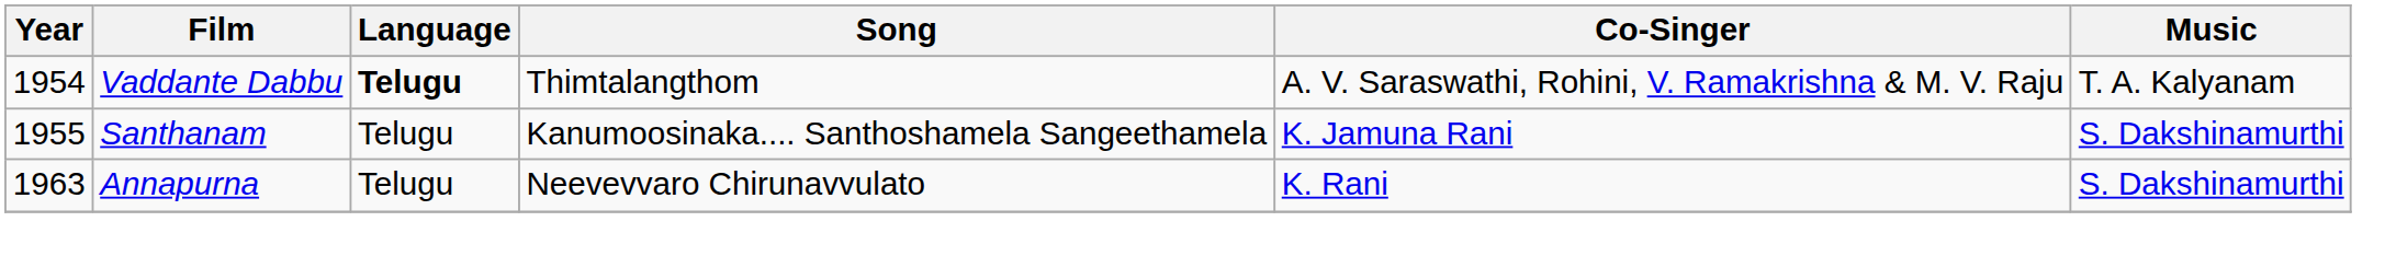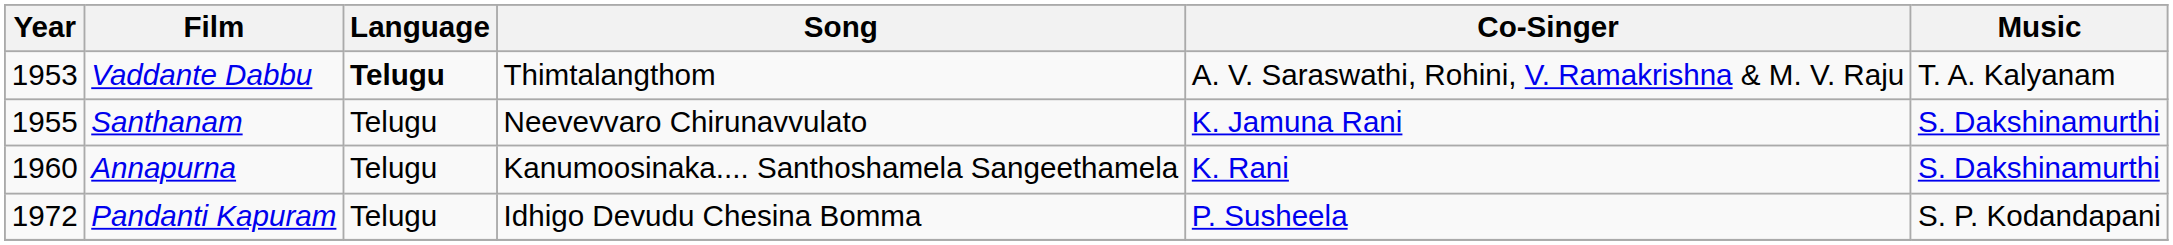Vaddante Dabbu | Year: 1954 -> 1953
Santhanam | Song: Kanumoosinaka.... Santhoshamela Sangeethamela -> Neevevvaro Chirunavvulato
Annapurna | Year: 1963 -> 1960
Annapurna | Song: Neevevvaro Chirunavvulato -> Kanumoosinaka.... Santhoshamela Sangeethamela
+ row: 1972 | Pandanti Kapuram | Telugu | Idhigo Devudu Chesina Bomma | P. Susheela | S. P. Kodandapani
